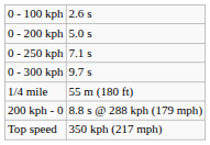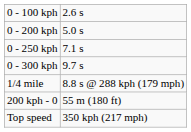1/4 mile | column 2: 55 m (180 ft) -> 8.8 s @ 288 kph (179 mph)
200 kph - 0 | column 2: 8.8 s @ 288 kph (179 mph) -> 55 m (180 ft)
